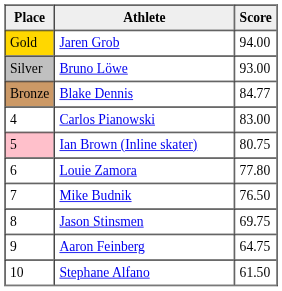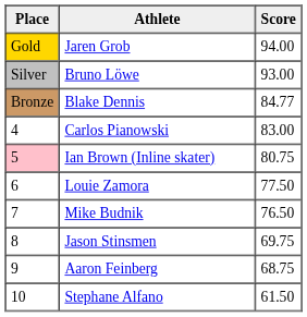Louie Zamora | Score: 77.80 -> 77.50
Aaron Feinberg | Score: 64.75 -> 68.75
